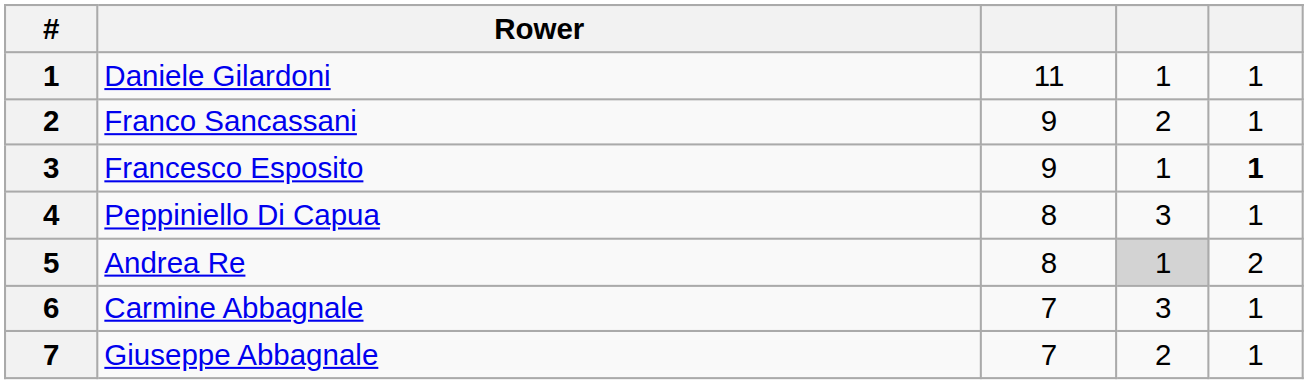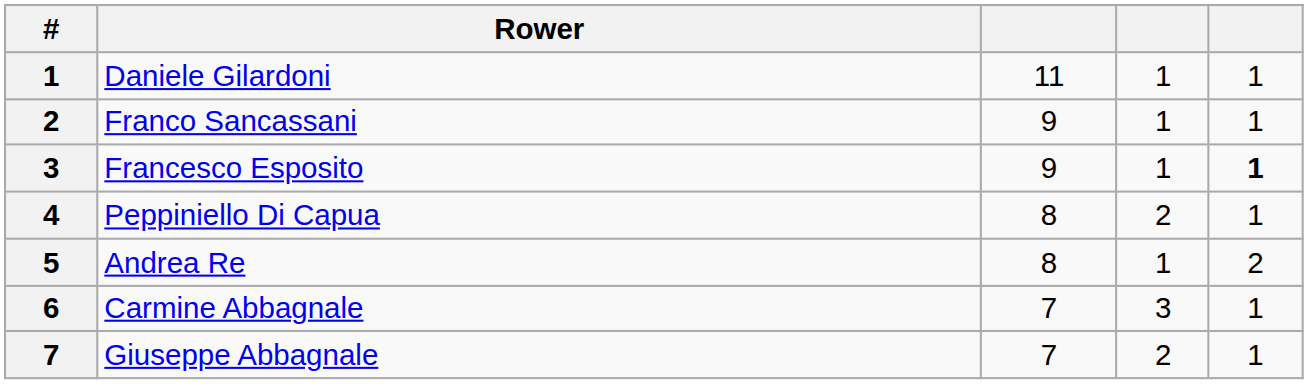Franco Sancassani | column 4: 2 -> 1
Peppiniello Di Capua | column 4: 3 -> 2
Andrea Re | column 4: lightgrey background -> no background
